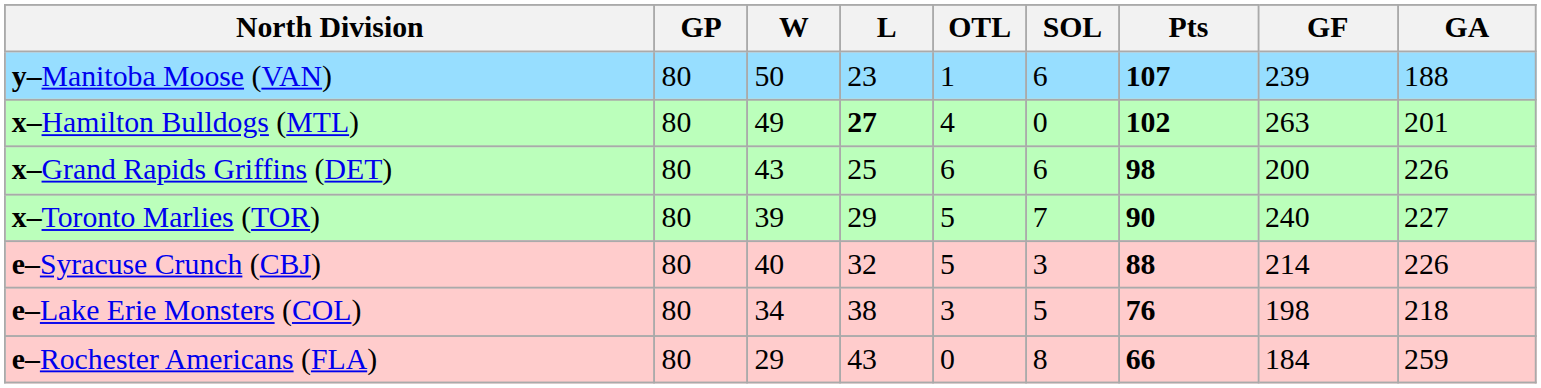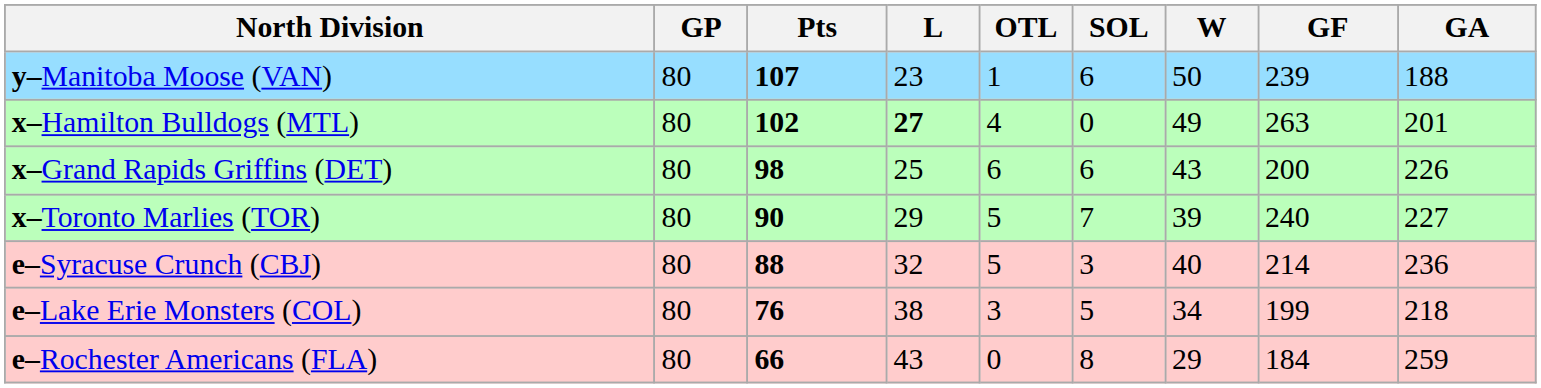columns swapped: W <-> Pts
e–Syracuse Crunch (CBJ) | GA: 226 -> 236
e–Lake Erie Monsters (COL) | GF: 198 -> 199
